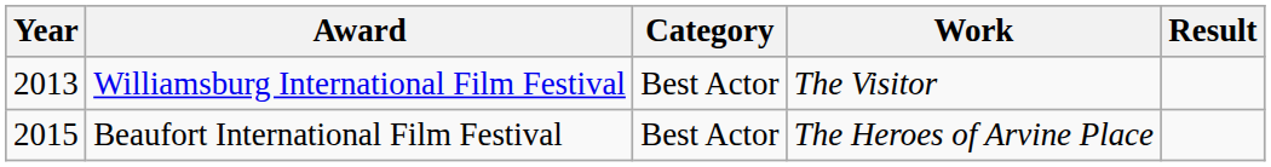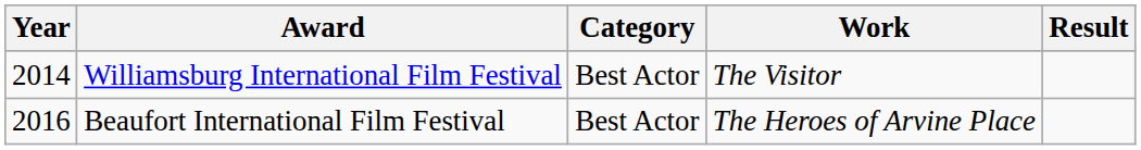Williamsburg International Film Festival | Year: 2013 -> 2014
Beaufort International Film Festival | Year: 2015 -> 2016
